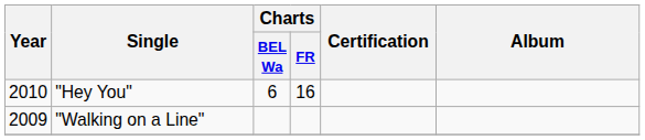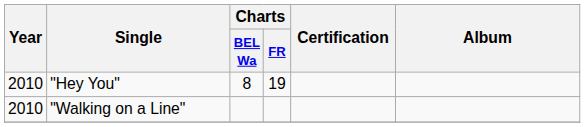"Hey You" | Charts / BEL Wa: 6 -> 8
"Hey You" | Charts / FR: 16 -> 19
"Walking on a Line" | Year: 2009 -> 2010
